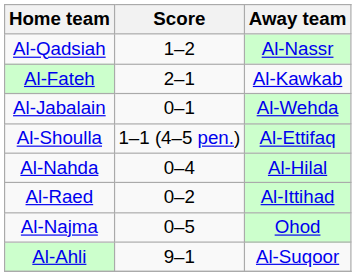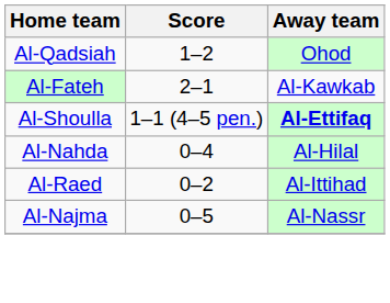Al-Qadsiah | Away team: Al-Nassr -> Ohod
- row: Al-Jabalain | 0–1 | Al-Wehda
Al-Shoulla | Away team: normal -> bold
Al-Najma | Away team: Ohod -> Al-Nassr
- row: Al-Ahli | 9–1 | Al-Suqoor
